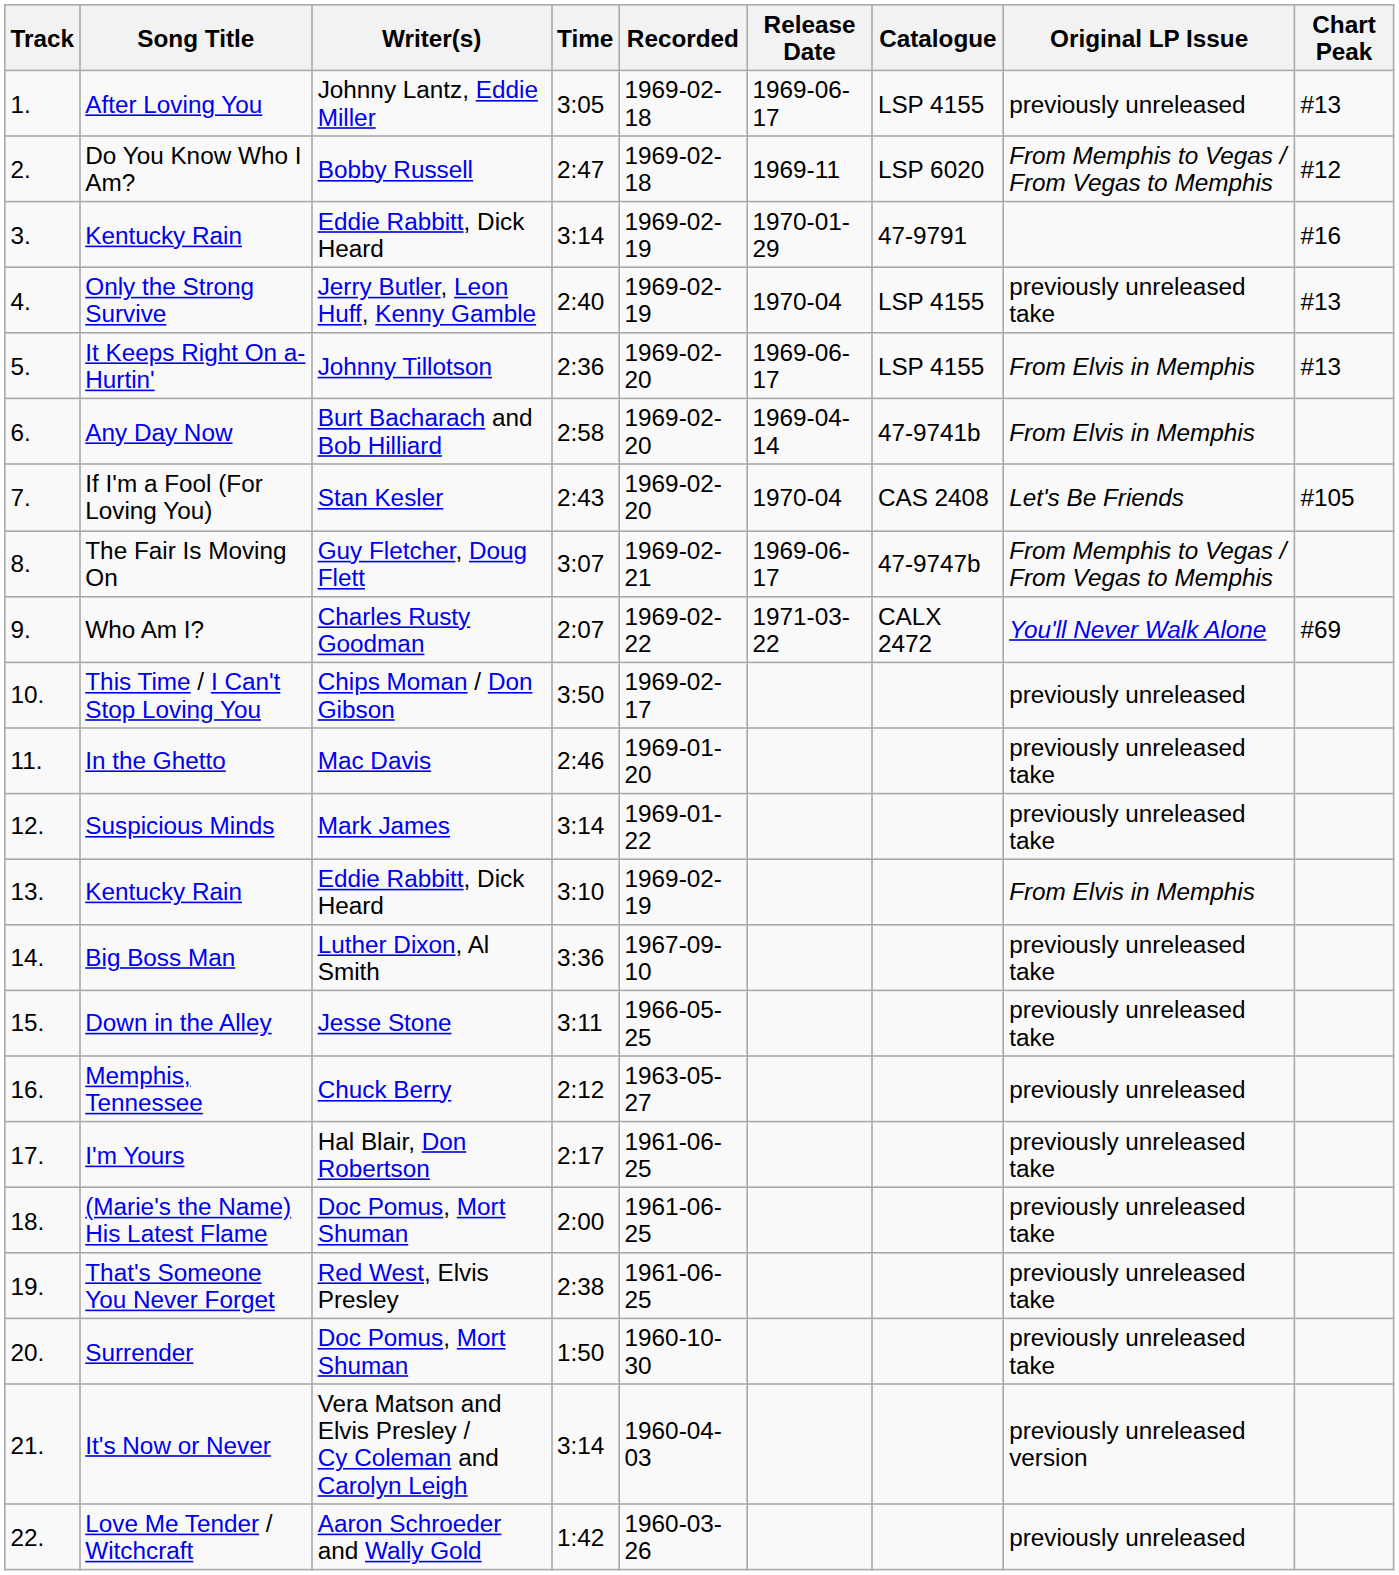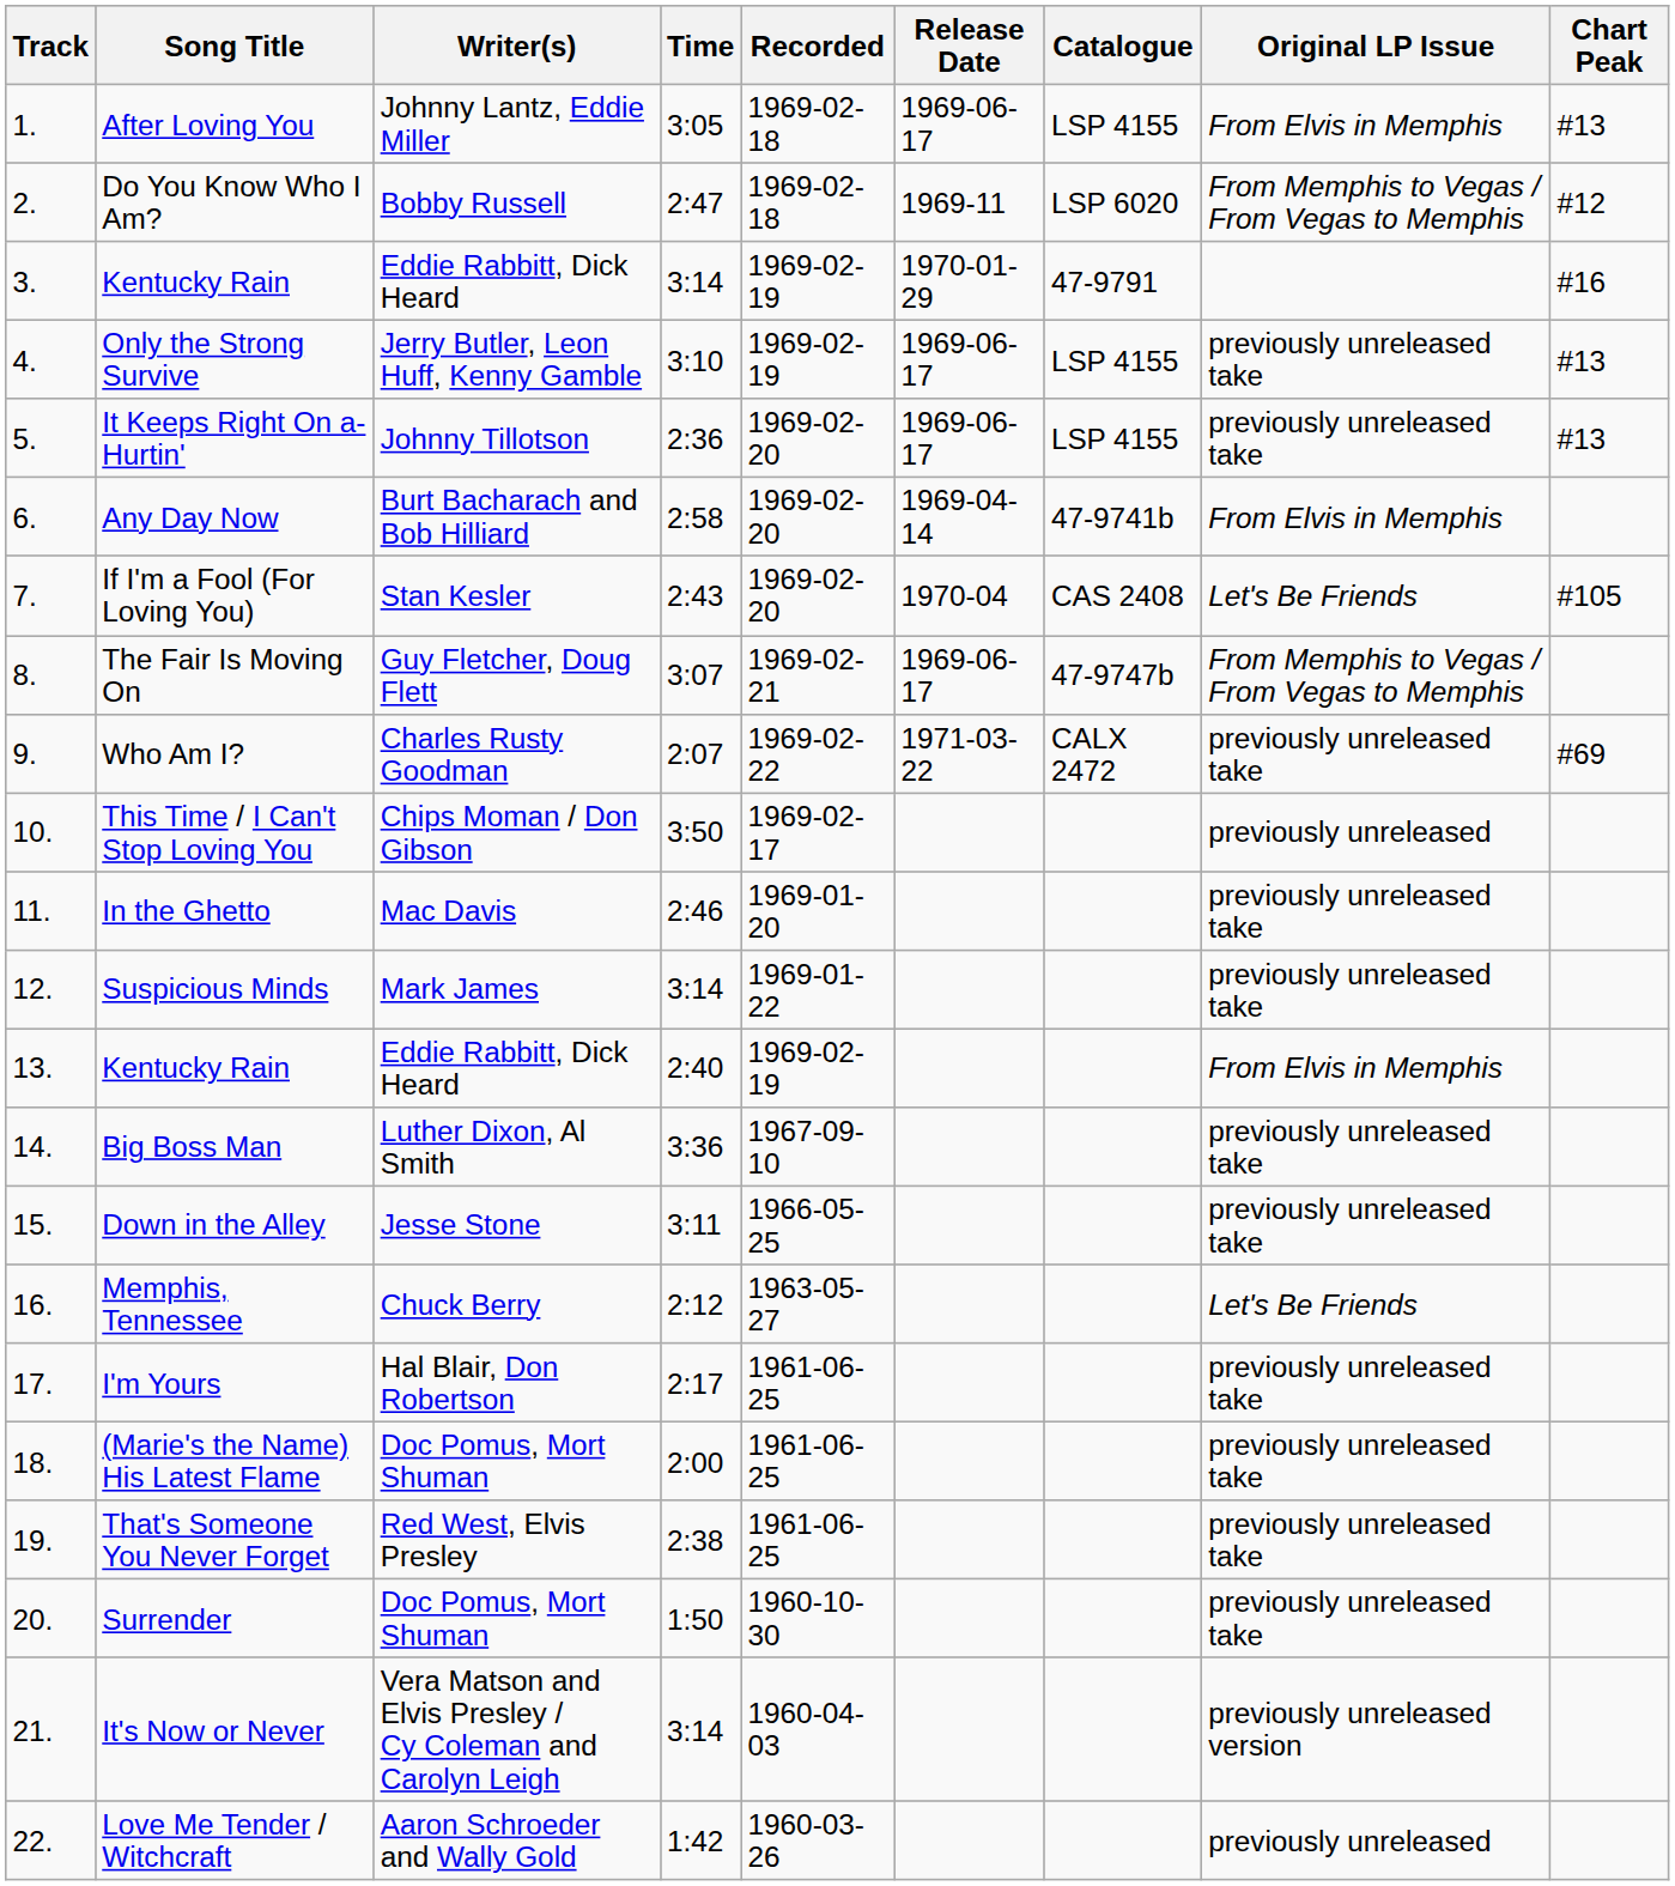After Loving You | Original LP Issue: previously unreleased -> From Elvis in Memphis
Only the Strong Survive | Time: 2:40 -> 3:10
Only the Strong Survive | Release Date: 1970-04 -> 1969-06-17
It Keeps Right On a-Hurtin' | Original LP Issue: From Elvis in Memphis -> previously unreleased take
Who Am I? | Original LP Issue: You'll Never Walk Alone -> previously unreleased take
13. / Kentucky Rain | Time: 3:10 -> 2:40
Memphis, Tennessee | Original LP Issue: previously unreleased -> Let's Be Friends
